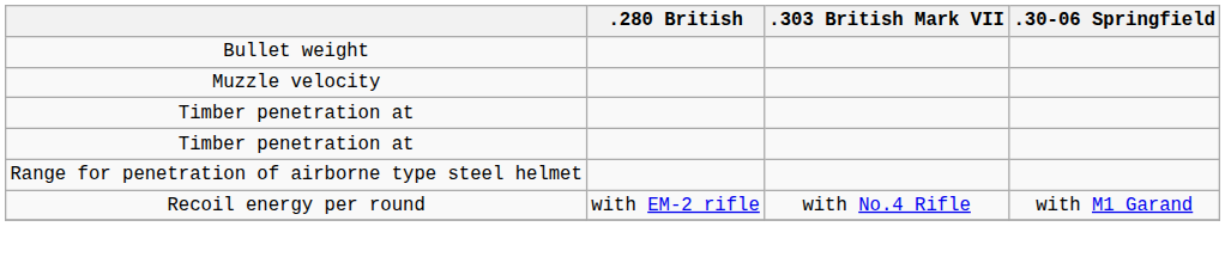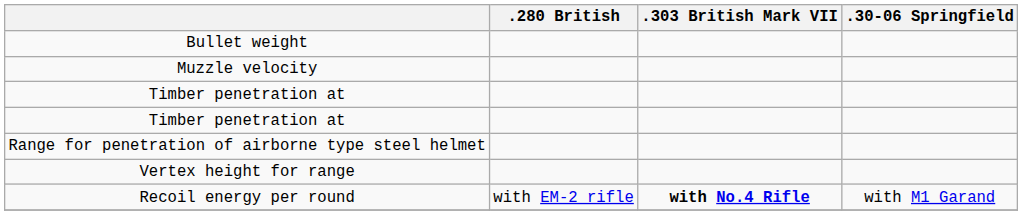+ row: Vertex height for range
Recoil energy per round | .303 British Mark VII: normal -> bold
